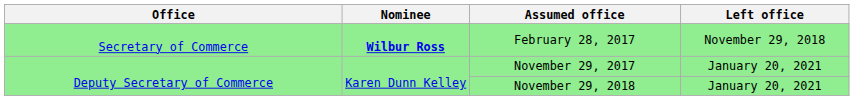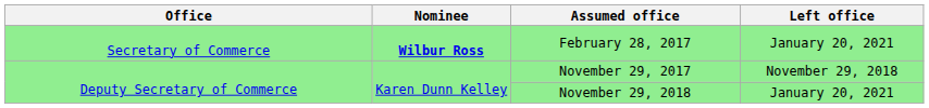February 28, 2017 | Left office: November 29, 2018 -> January 20, 2021
November 29, 2017 | Left office: January 20, 2021 -> November 29, 2018
